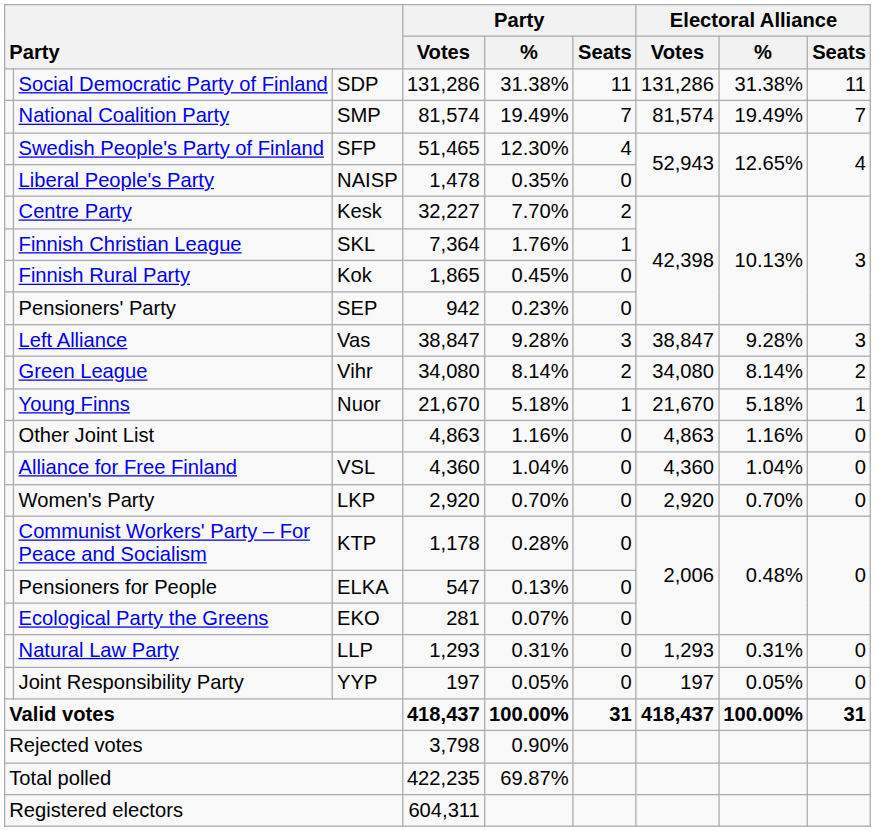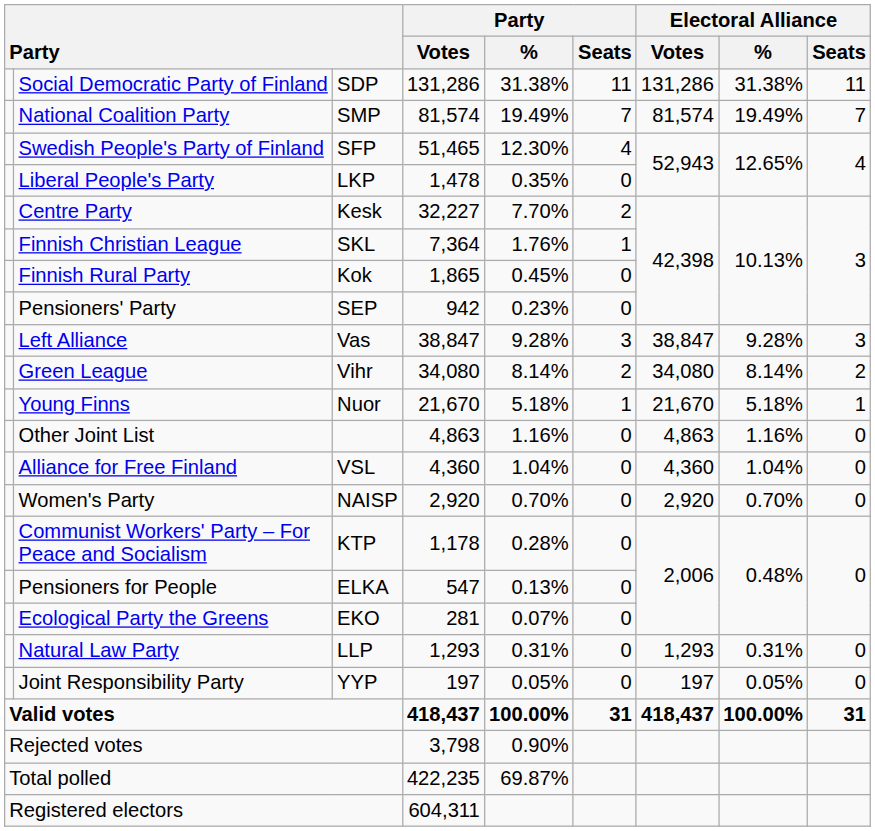Liberal People's Party | column 3: NAISP -> LKP
Women's Party | column 3: LKP -> NAISP
